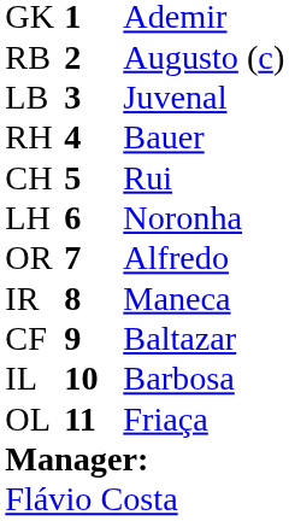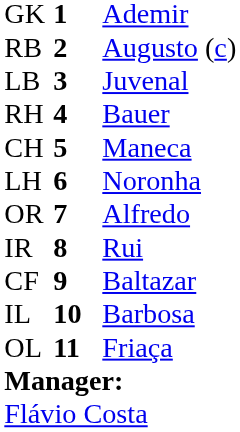CH | column 3: Rui -> Maneca
IR | column 3: Maneca -> Rui
